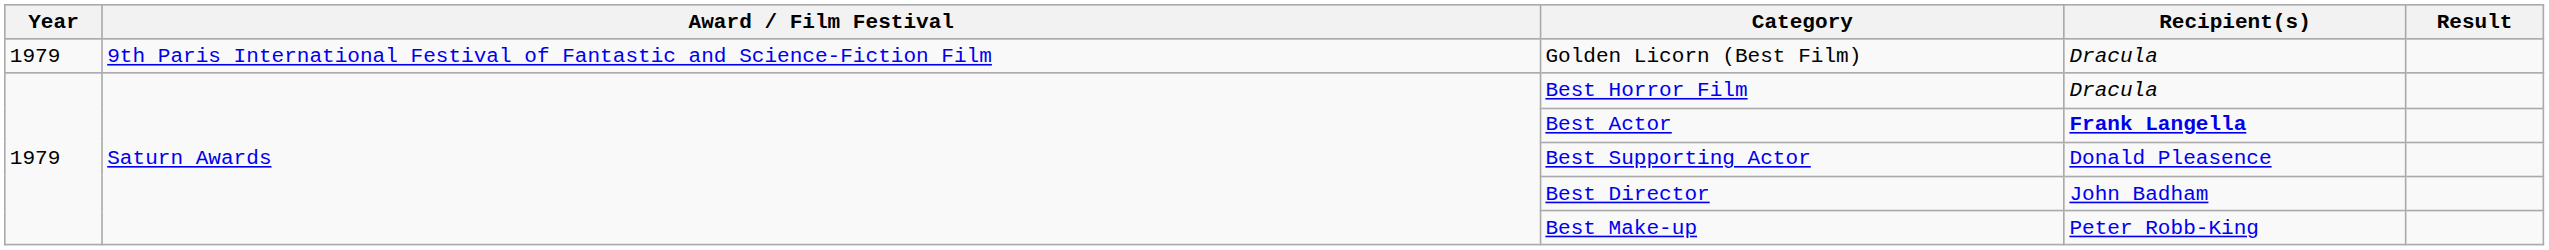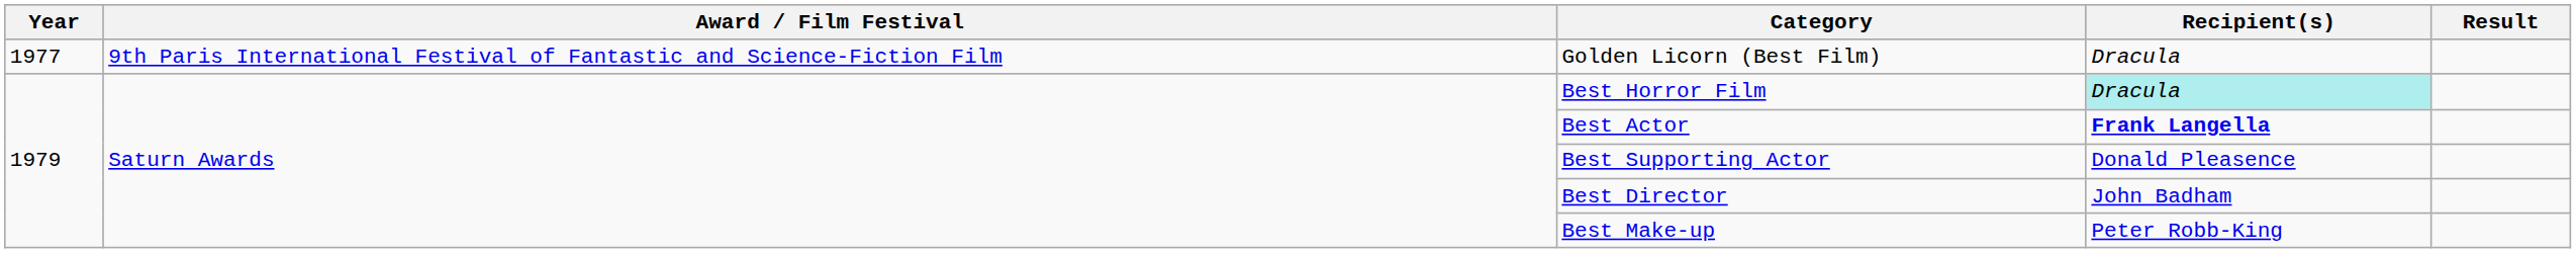Golden Licorn (Best Film) | Year: 1979 -> 1977
Best Horror Film | Recipient(s): no background -> paleturquoise background
